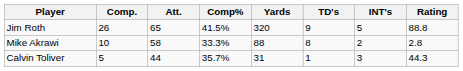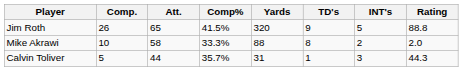Mike Akrawi | Rating: 2.8 -> 2.0
